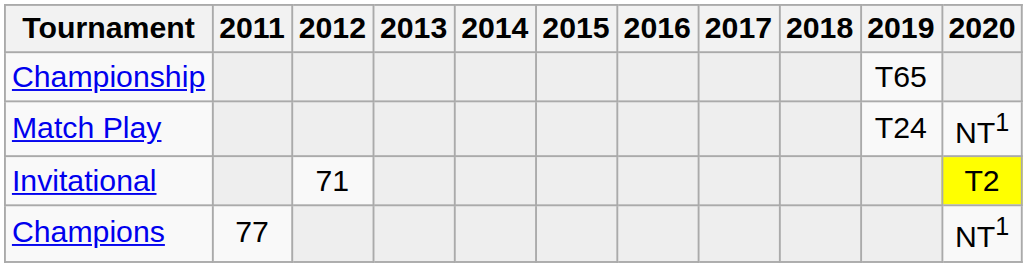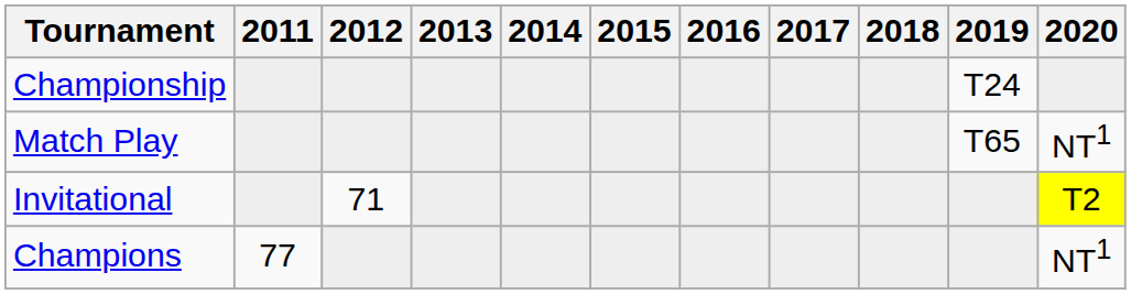Championship | 2019: T65 -> T24
Match Play | 2019: T24 -> T65
